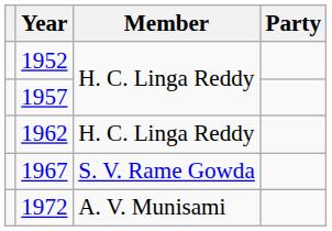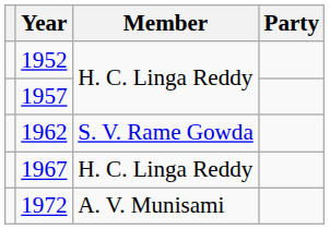1962 | Member: H. C. Linga Reddy -> S. V. Rame Gowda
1967 | Member: S. V. Rame Gowda -> H. C. Linga Reddy
